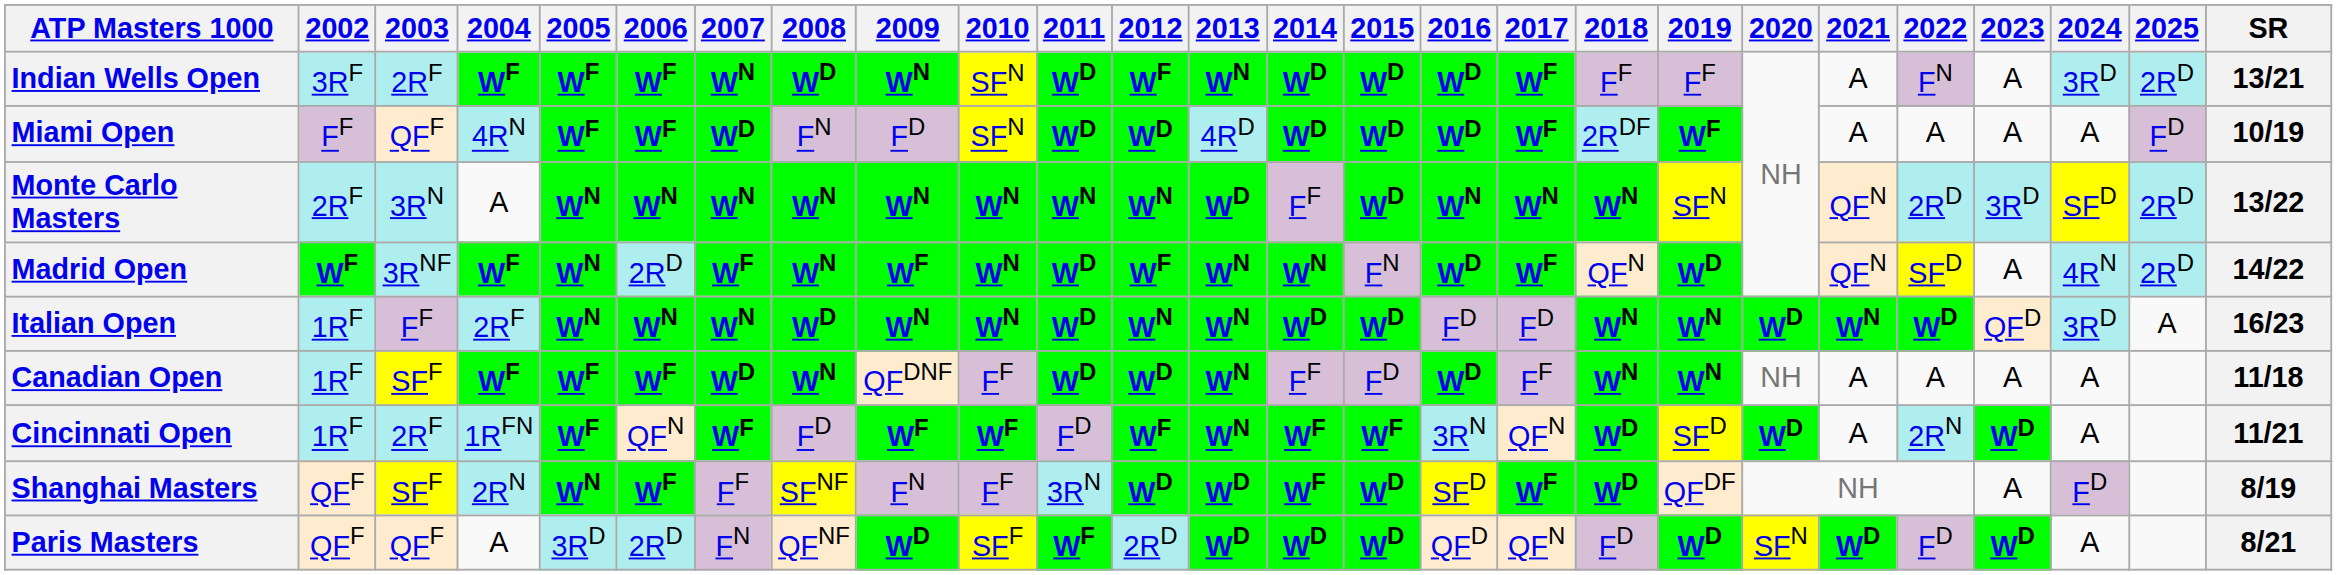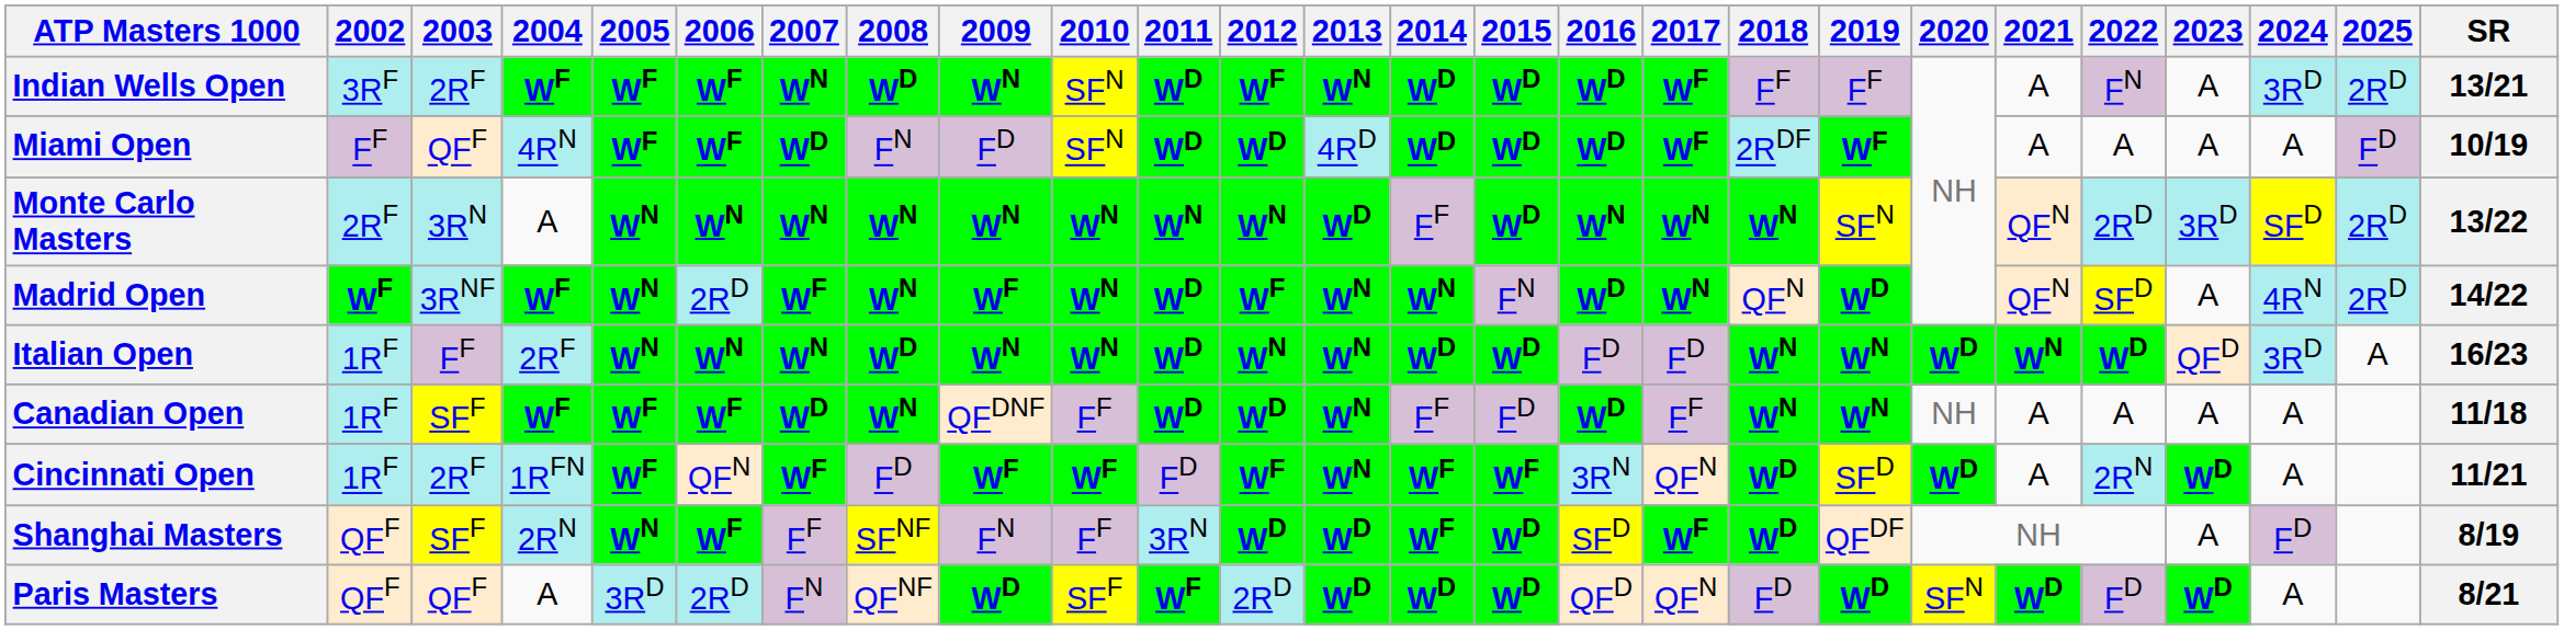Madrid Open | 2017: WF -> WN
